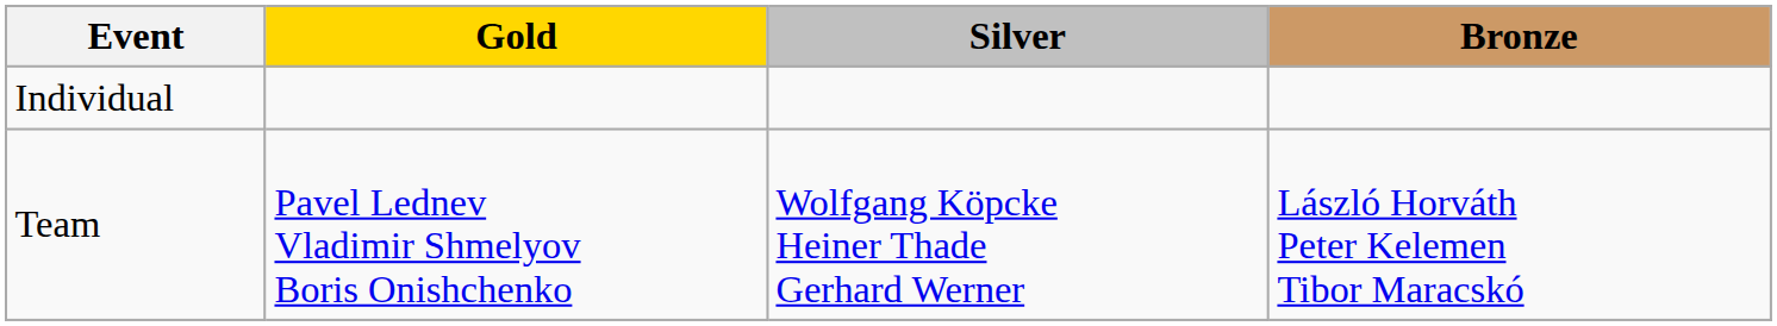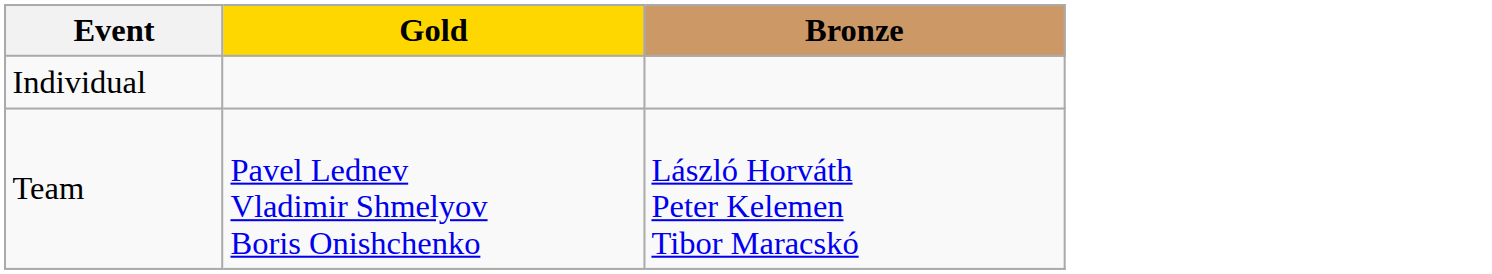- column: Silver | Wolfgang Köpcke Heiner Thade Gerhard Werner
